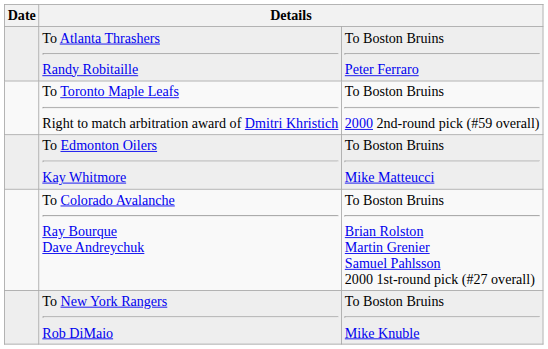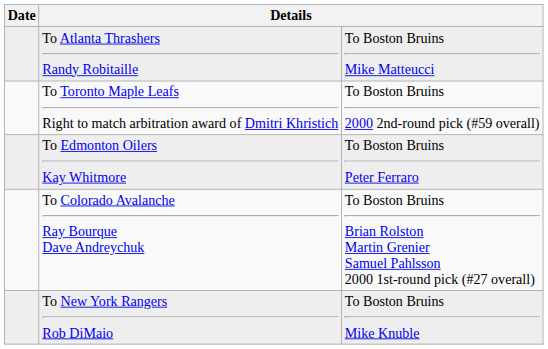To Atlanta Thrashers Randy Robitaille | column 3: To Boston Bruins Peter Ferraro -> To Boston Bruins Mike Matteucci
To Edmonton Oilers Kay Whitmore | column 3: To Boston Bruins Mike Matteucci -> To Boston Bruins Peter Ferraro
